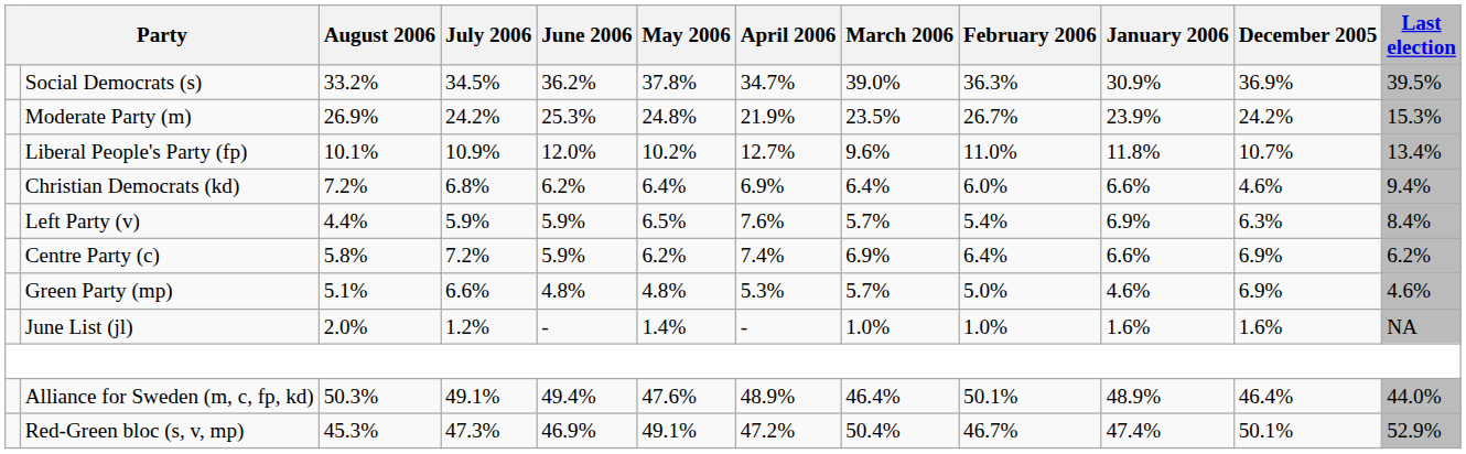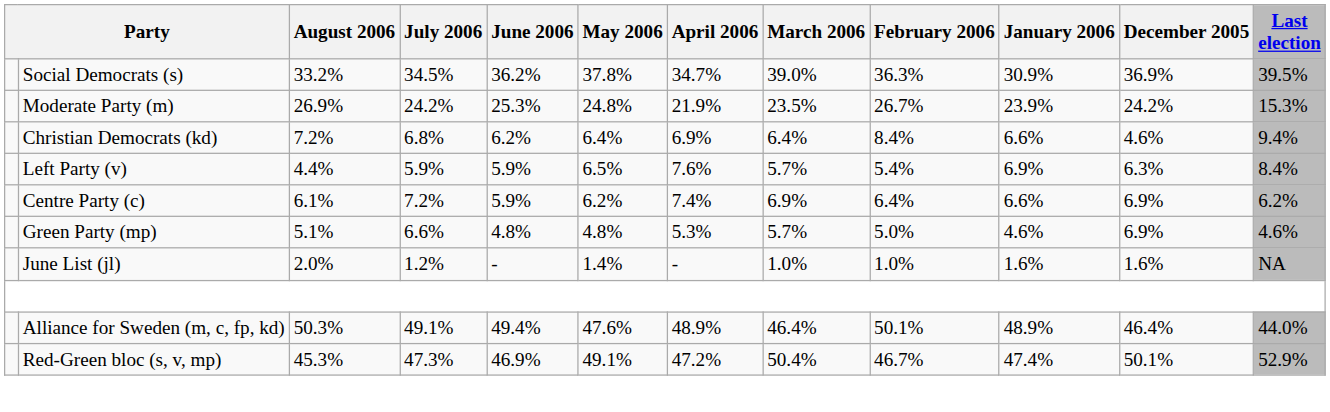- row: Liberal People's Party (fp) | 10.1% | 10.9% | 12.0% | 10.2% | 12.7% | 9.6% | 11.0% | 11.8% | 10.7% | 13.4%
Christian Democrats (kd) | February 2006: 6.0% -> 8.4%
Centre Party (c) | August 2006: 5.8% -> 6.1%
